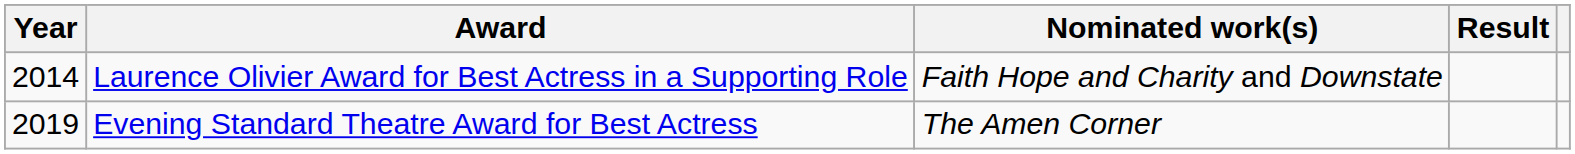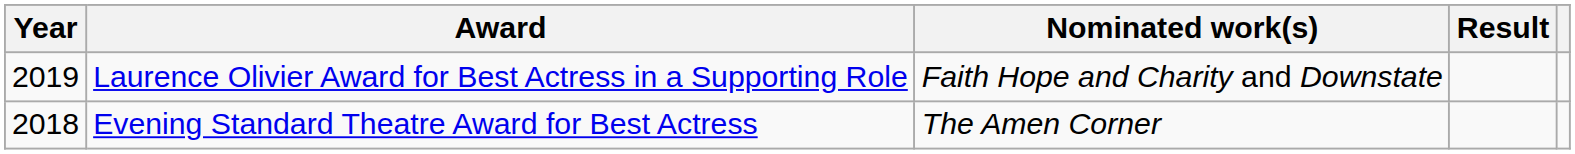Laurence Olivier Award for Best Actress in a Supporting Role | Year: 2014 -> 2019
Evening Standard Theatre Award for Best Actress | Year: 2019 -> 2018
